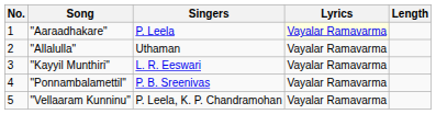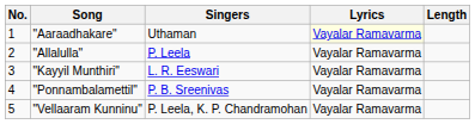"Aaraadhakare" | Singers: P. Leela -> Uthaman
"Allalulla" | Singers: Uthaman -> P. Leela
